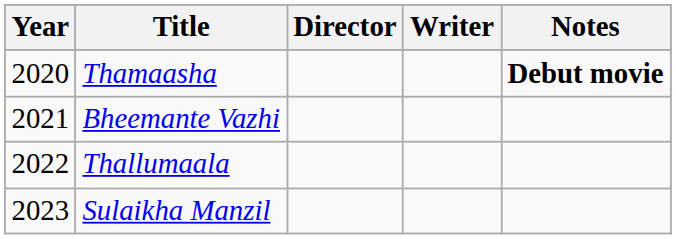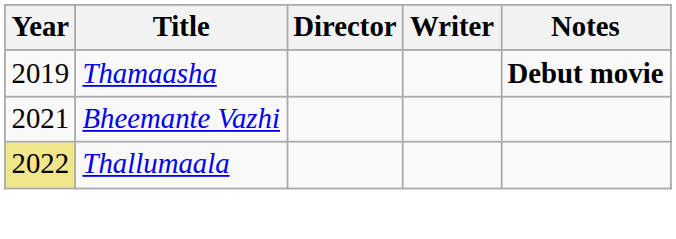Thamaasha | Year: 2020 -> 2019
Thallumaala | Year: no background -> khaki background
- row: 2023 | Sulaikha Manzil
